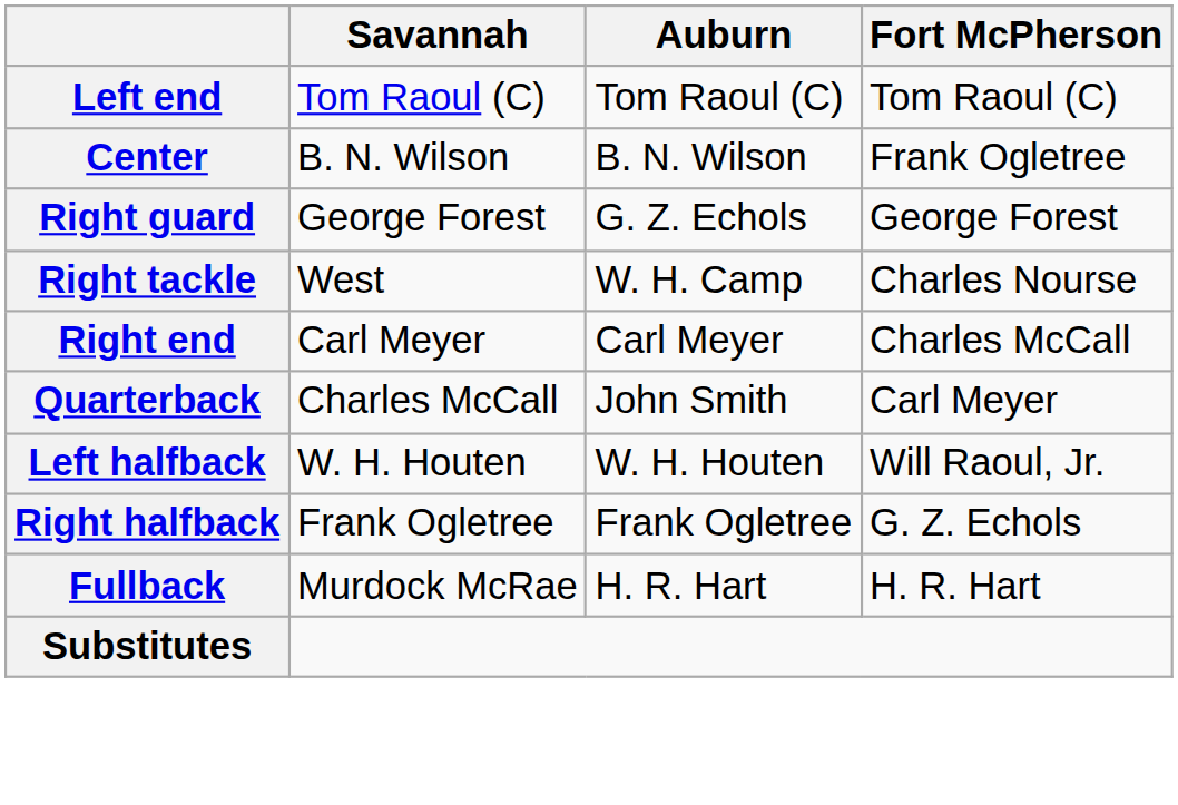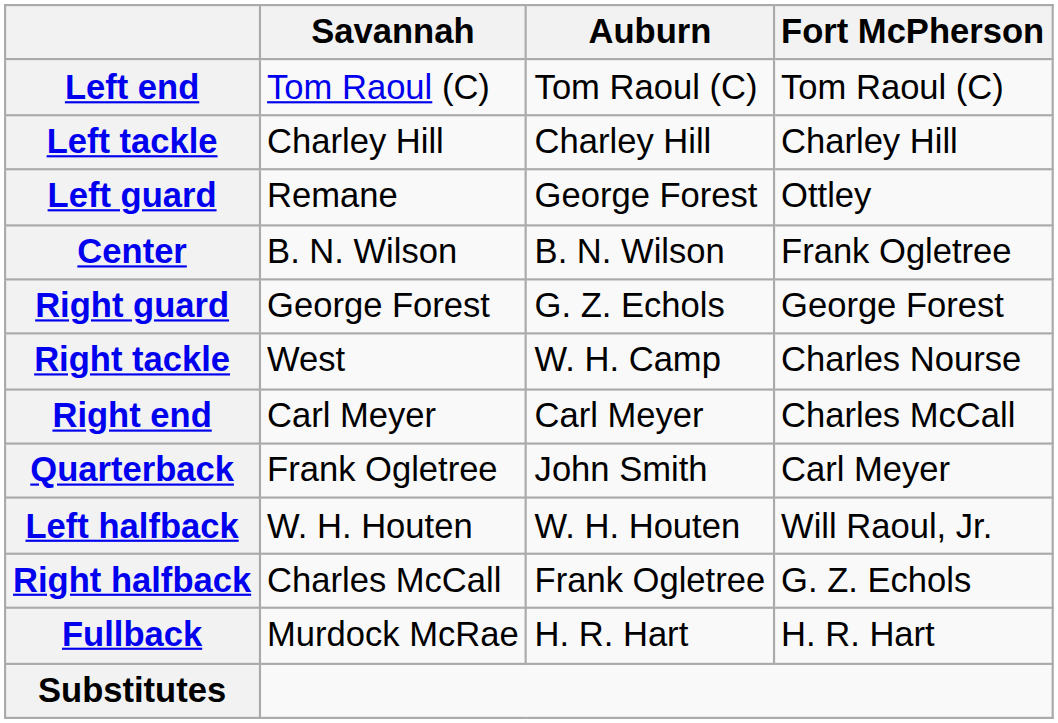+ row: Left tackle | Charley Hill | Charley Hill | Charley Hill
+ row: Left guard | Remane | George Forest | Ottley
Quarterback | Savannah: Charles McCall -> Frank Ogletree
Right halfback | Savannah: Frank Ogletree -> Charles McCall
